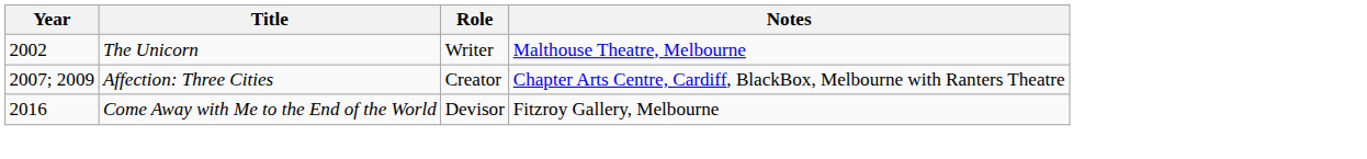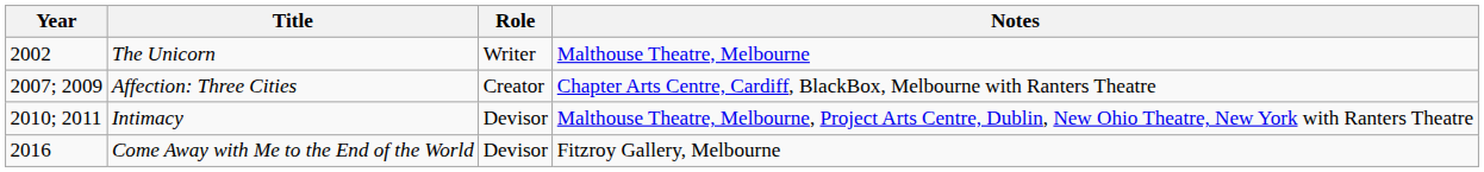+ row: 2010; 2011 | Intimacy | Devisor | Malthouse Theatre, Melbourne, Project Arts Centre, Dublin, New Ohio Theatre, New York with Ranters Theatre
